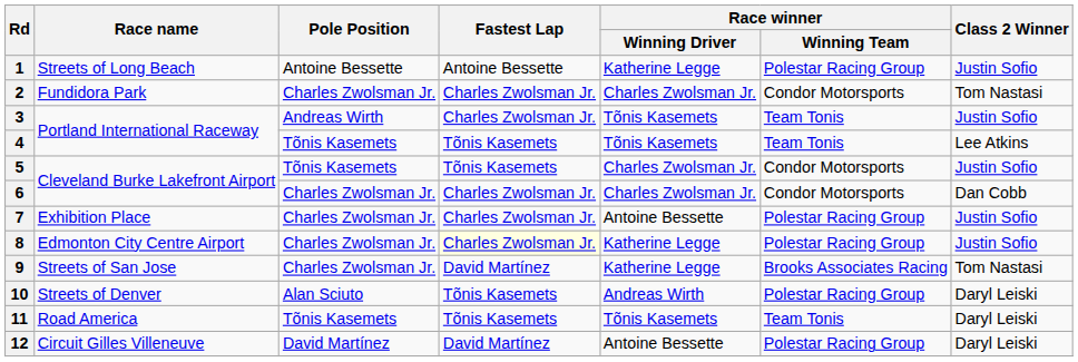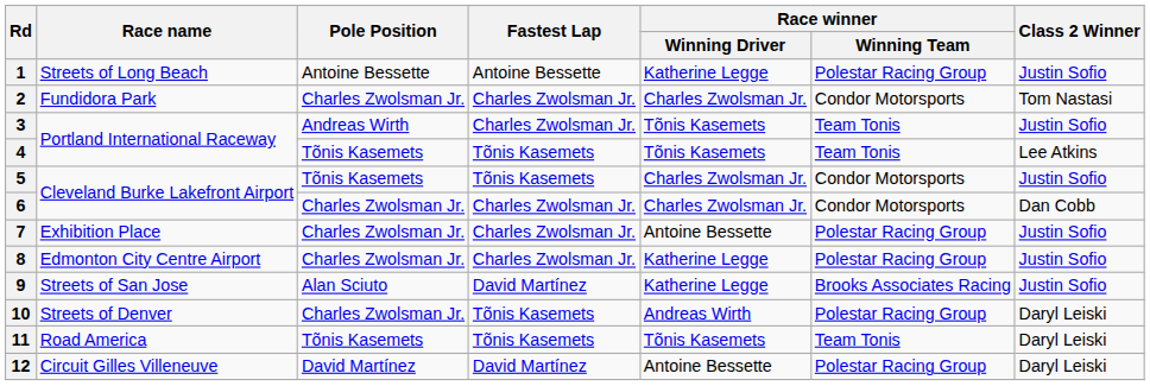8 | Fastest Lap: lightyellow background -> no background
9 | Pole Position: Charles Zwolsman Jr. -> Alan Sciuto
9 | Class 2 Winner: Tom Nastasi -> Justin Sofio
10 | Pole Position: Alan Sciuto -> Charles Zwolsman Jr.
